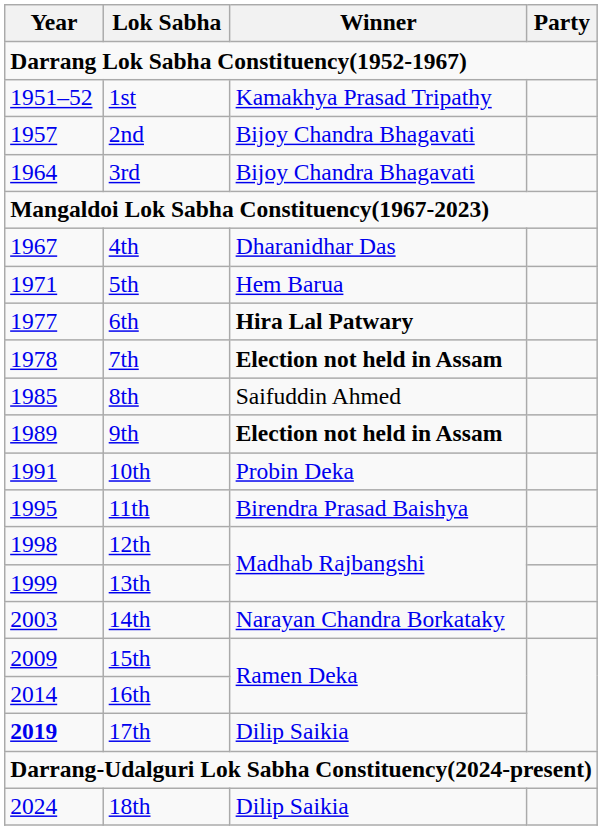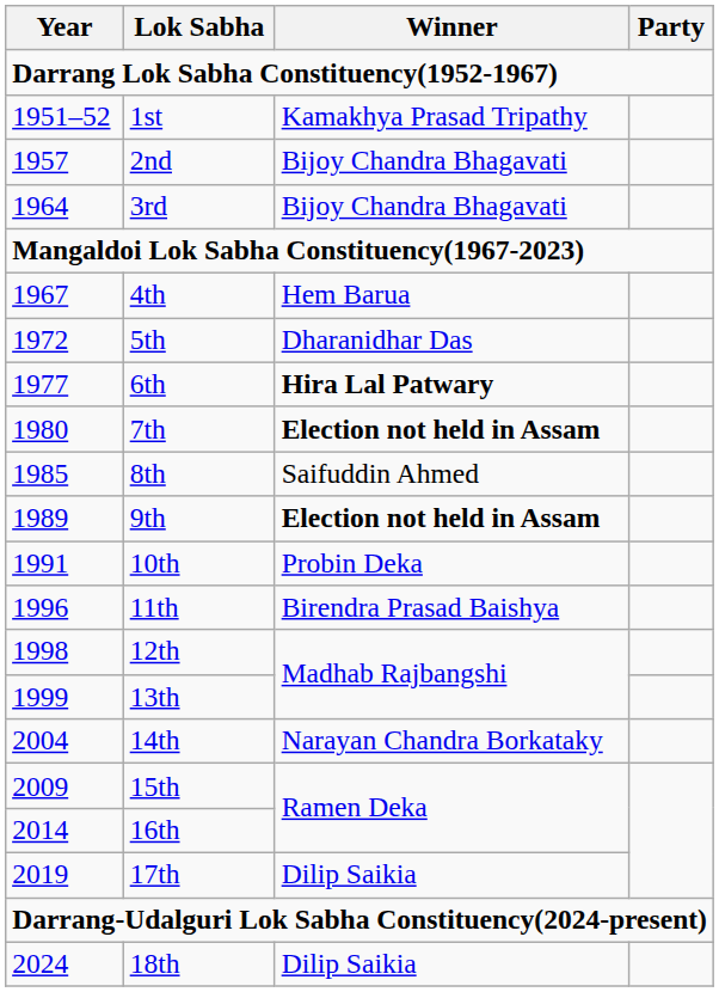4th | Winner: Dharanidhar Das -> Hem Barua
5th | Year: 1971 -> 1972
5th | Winner: Hem Barua -> Dharanidhar Das
7th | Year: 1978 -> 1980
11th | Year: 1995 -> 1996
14th | Year: 2003 -> 2004
17th | Year: bold -> normal
